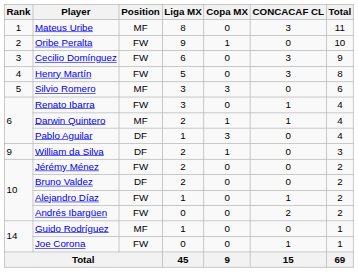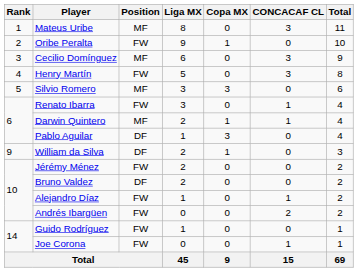Cecilio Domínguez | Position: FW -> MF
Guido Rodríguez | Position: MF -> FW
